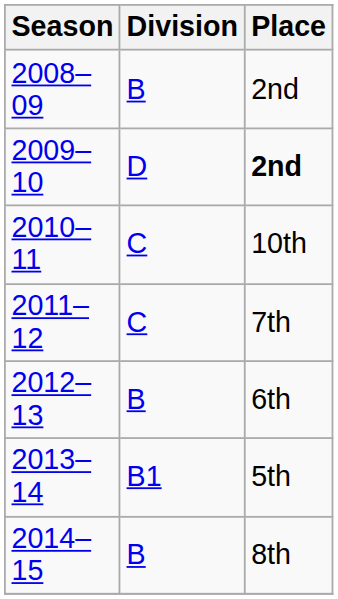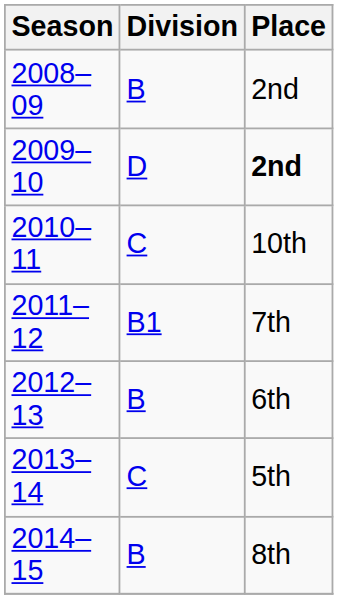2011–12 | Division: C -> B1
2013–14 | Division: B1 -> C
